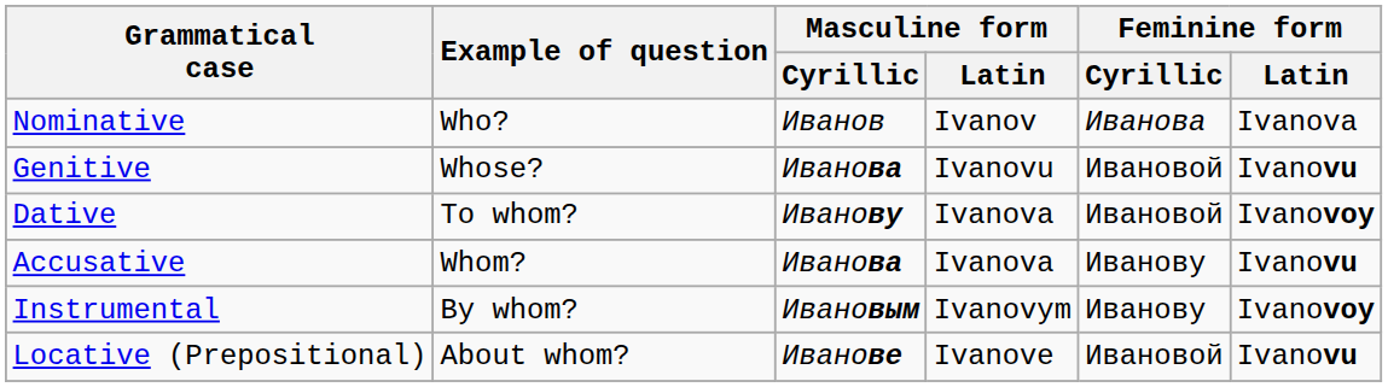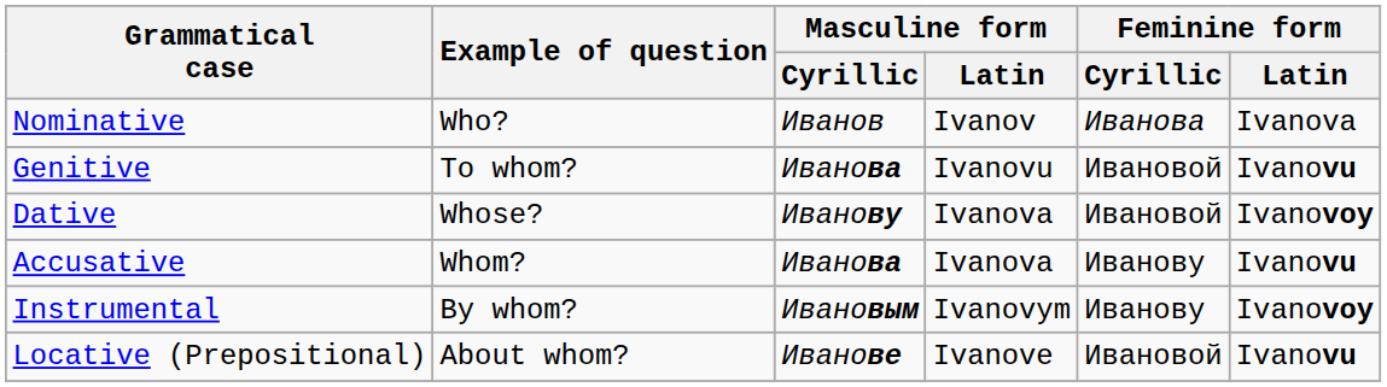Genitive | Example of question: Whose? -> To whom?
Dative | Example of question: To whom? -> Whose?
